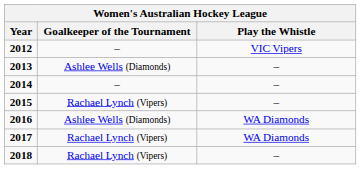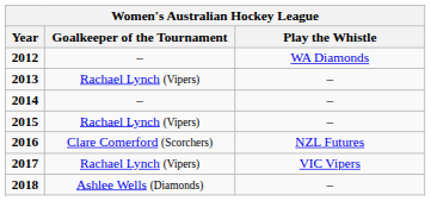2012 | Play the Whistle: VIC Vipers -> WA Diamonds
2013 | Goalkeeper of the Tournament: Ashlee Wells (Diamonds) -> Rachael Lynch (Vipers)
2016 | Goalkeeper of the Tournament: Ashlee Wells (Diamonds) -> Clare Comerford (Scorchers)
2016 | Play the Whistle: WA Diamonds -> NZL Futures
2017 | Play the Whistle: WA Diamonds -> VIC Vipers
2018 | Goalkeeper of the Tournament: Rachael Lynch (Vipers) -> Ashlee Wells (Diamonds)
